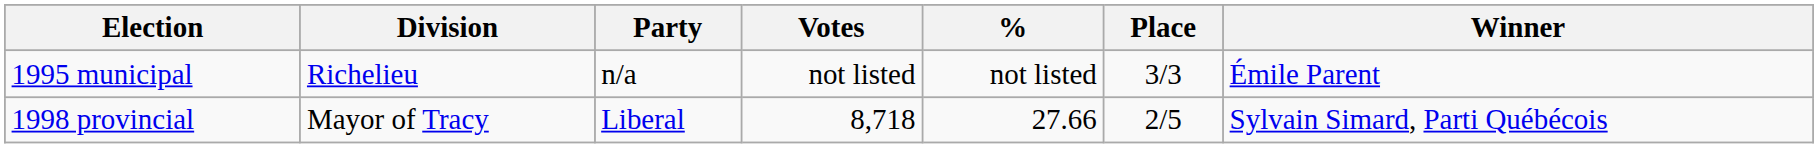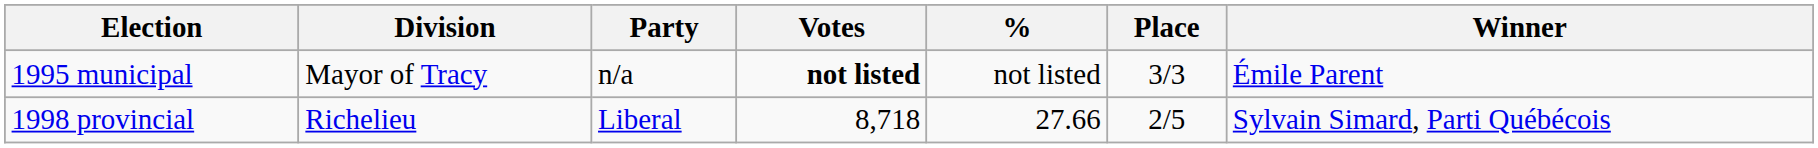1995 municipal | Division: Richelieu -> Mayor of Tracy
1995 municipal | Votes: normal -> bold
1998 provincial | Division: Mayor of Tracy -> Richelieu
